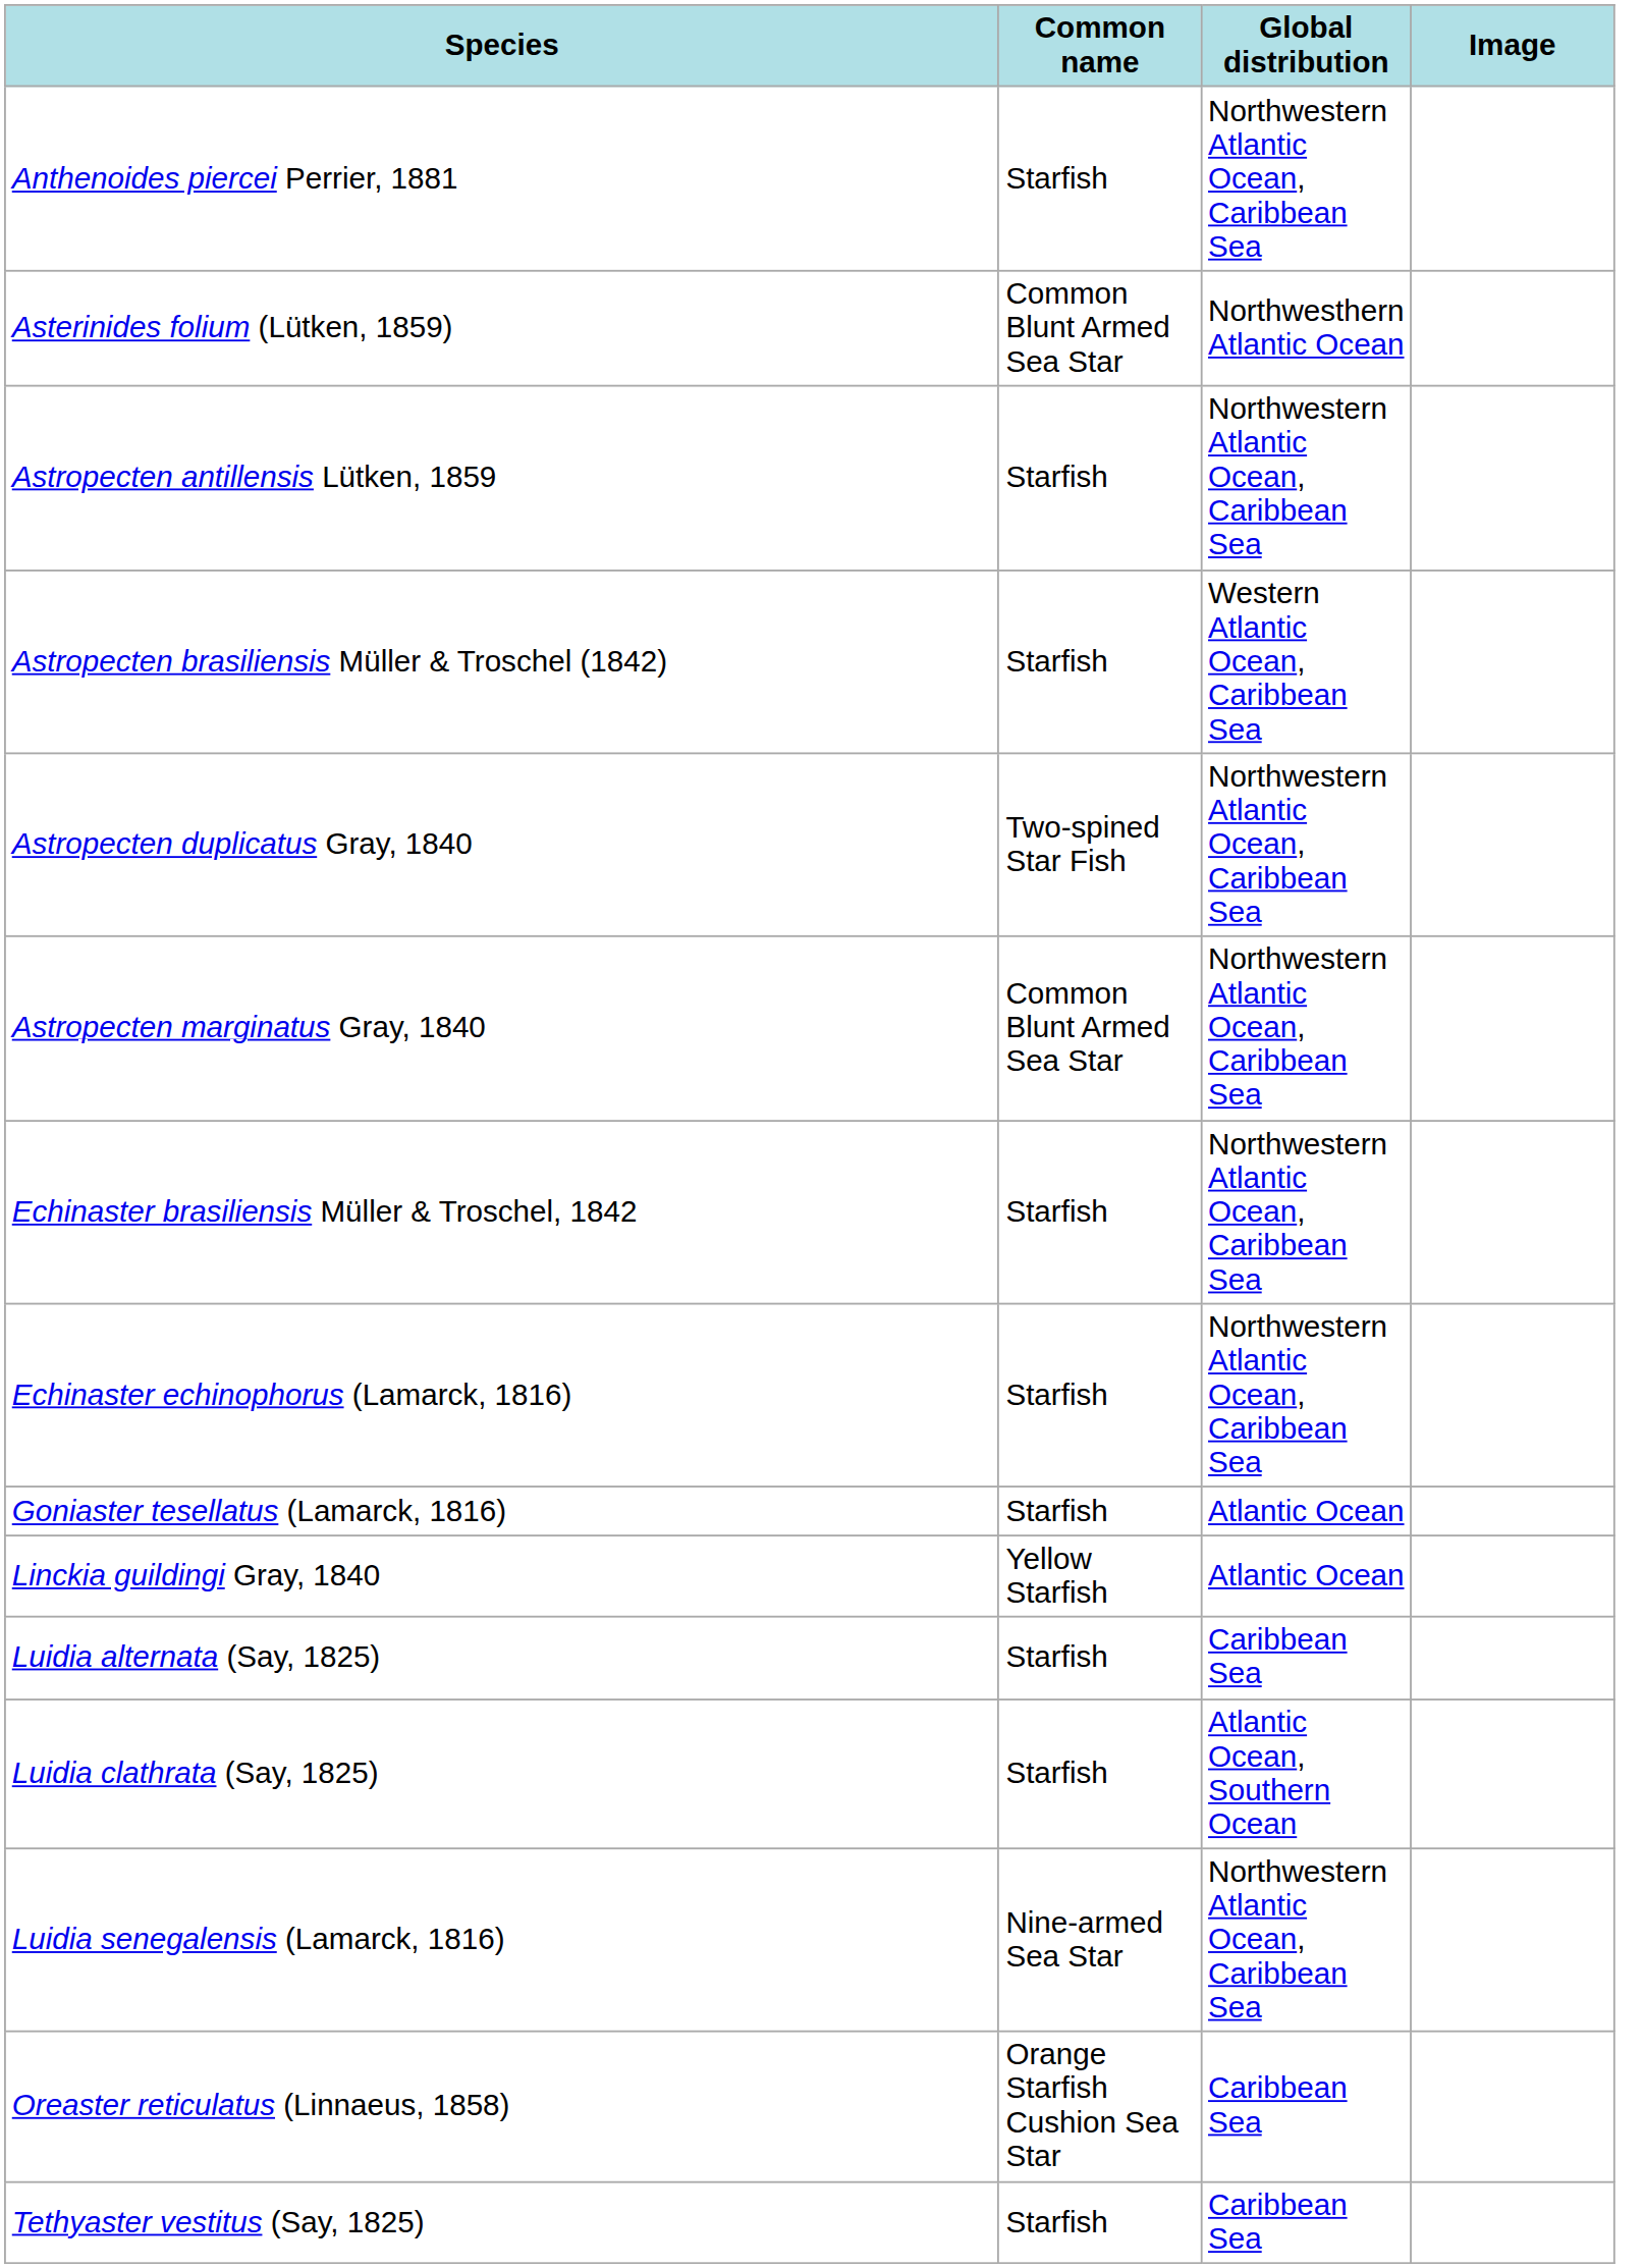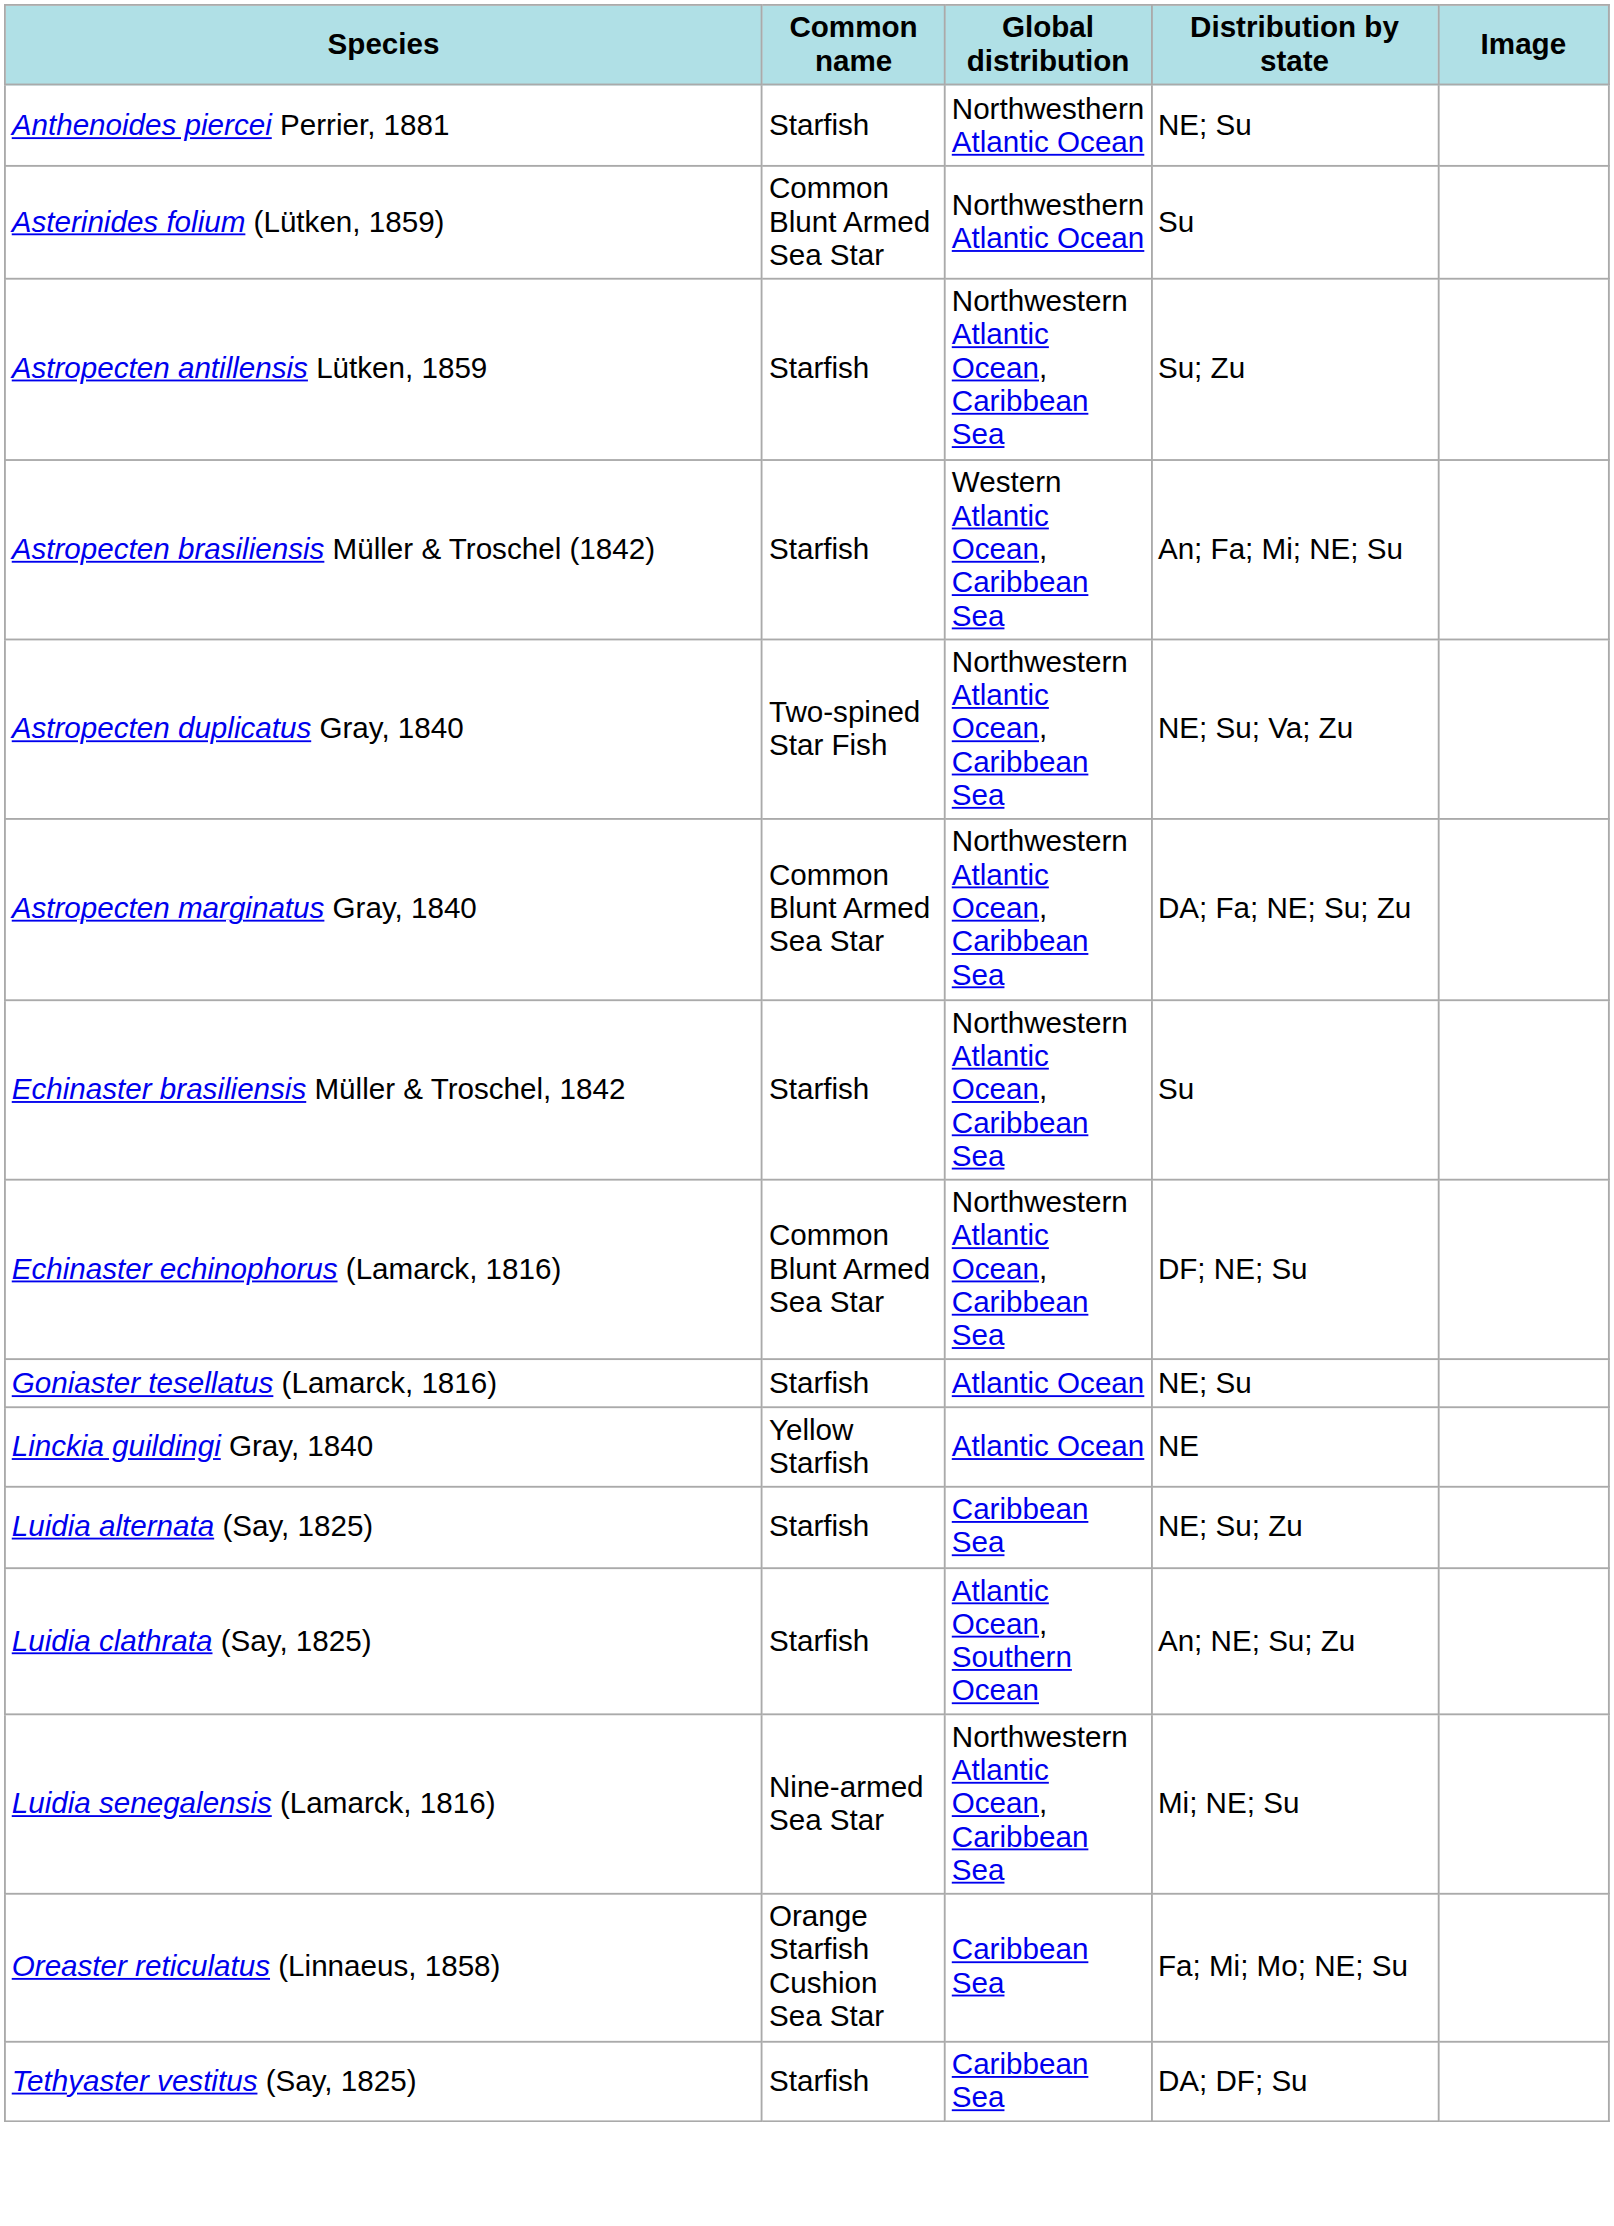+ column: Distribution by state | NE; Su | Su | Su; Zu | An; Fa; Mi; NE; Su | NE; Su; Va; Zu | DA; Fa; NE; Su; Zu | Su | DF; NE; Su | NE; Su | NE | NE; Su; Zu | An; NE; Su; Zu | Mi; NE; Su | Fa; Mi; Mo; NE; Su | DA; DF; Su
Anthenoides piercei Perrier, 1881 | Global distribution: Northwestern Atlantic Ocean, Caribbean Sea -> Northwesthern Atlantic Ocean
Echinaster echinophorus (Lamarck, 1816) | Common name: Starfish -> Common Blunt Armed Sea Star
